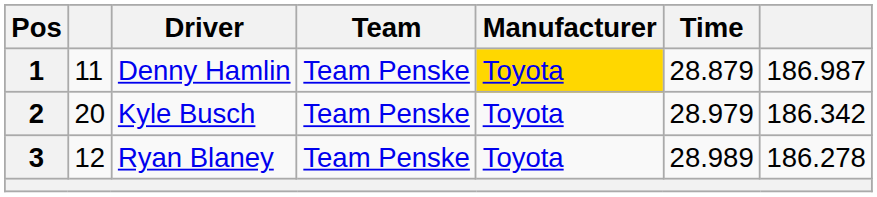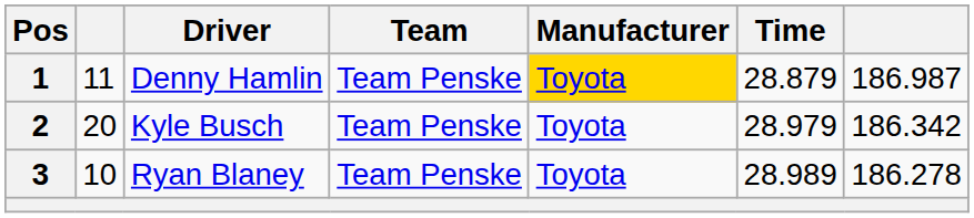3 | column 2: 12 -> 10
